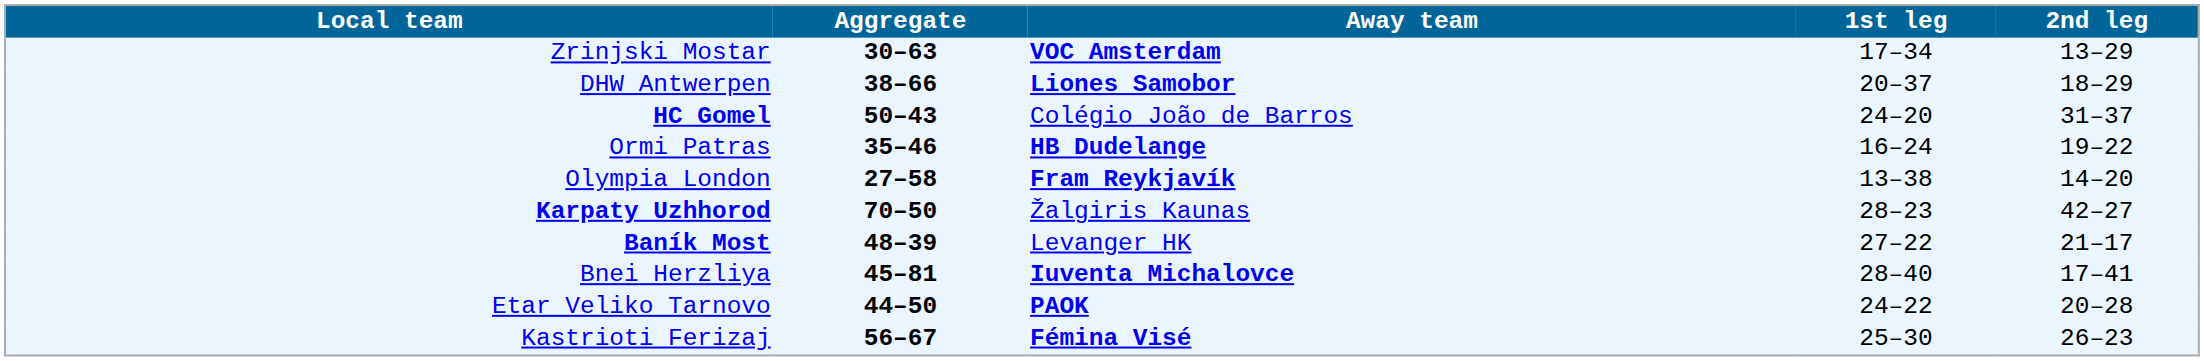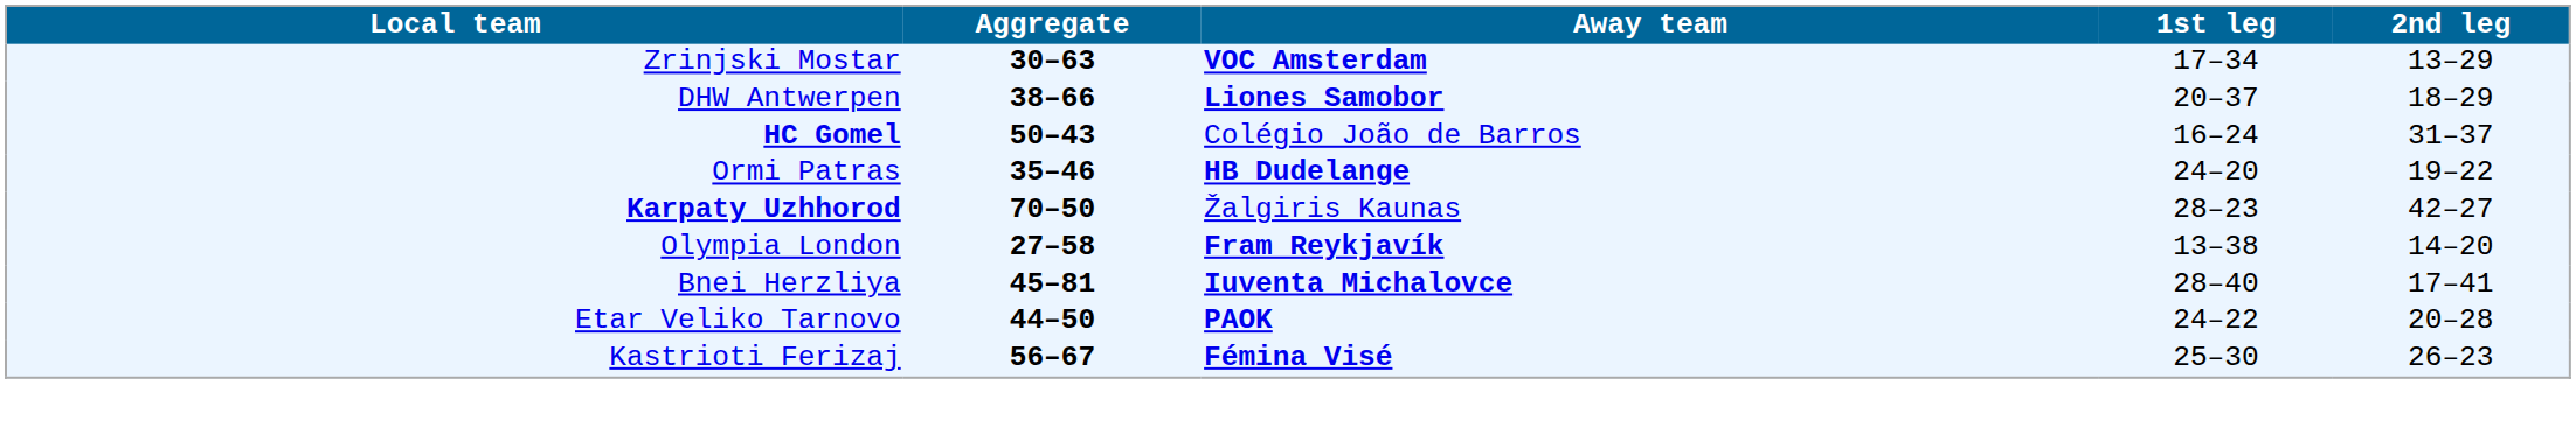HC Gomel | 1st leg: 24–20 -> 16–24
Ormi Patras | 1st leg: 16–24 -> 24–20
rows swapped: Olympia London <-> Karpaty Uzhhorod
- row: Baník Most | 48–39 | Levanger HK | 27–22 | 21–17
